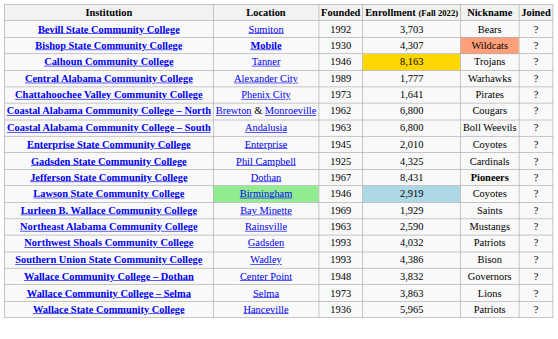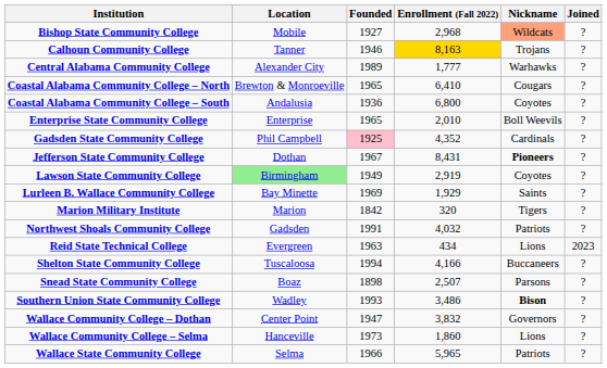- row: Bevill State Community College | Sumiton | 1992 | 3,703 | Bears | ?
Bishop State Community College | Location: bold -> normal
Bishop State Community College | Founded: 1930 -> 1927
Bishop State Community College | Enrollment (Fall 2022): 4,307 -> 2,968
- row: Chattahoochee Valley Community College | Phenix City | 1973 | 1,641 | Pirates | ?
Coastal Alabama Community College – North | Founded: 1962 -> 1965
Coastal Alabama Community College – North | Enrollment (Fall 2022): 6,800 -> 6,410
Coastal Alabama Community College – South | Founded: 1963 -> 1936
Coastal Alabama Community College – South | Nickname: Boll Weevils -> Coyotes
Enterprise State Community College | Founded: 1945 -> 1965
Enterprise State Community College | Nickname: Coyotes -> Boll Weevils
Gadsden State Community College | Founded: no background -> pink background
Gadsden State Community College | Enrollment (Fall 2022): 4,325 -> 4,352
Lawson State Community College | Founded: 1946 -> 1949
Lawson State Community College | Enrollment (Fall 2022): lightblue background -> no background
+ row: Marion Military Institute | Marion | 1842 | 320 | Tigers | ?
- row: Northeast Alabama Community College | Rainsville | 1963 | 2,590 | Mustangs | ?
Northwest Shoals Community College | Founded: 1993 -> 1991
+ row: Reid State Technical College | Evergreen | 1963 | 434 | Lions | 2023
+ row: Shelton State Community College | Tuscaloosa | 1994 | 4,166 | Buccaneers | ?
+ row: Snead State Community College | Boaz | 1898 | 2,507 | Parsons | ?
Southern Union State Community College | Enrollment (Fall 2022): 4,386 -> 3,486
Southern Union State Community College | Nickname: normal -> bold
Wallace Community College – Dothan | Founded: 1948 -> 1947
Wallace Community College – Selma | Location: Selma -> Hanceville
Wallace Community College – Selma | Enrollment (Fall 2022): 3,863 -> 1,860
Wallace State Community College | Location: Hanceville -> Selma
Wallace State Community College | Founded: 1936 -> 1966
